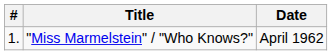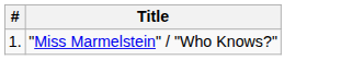- column: Date | April 1962
